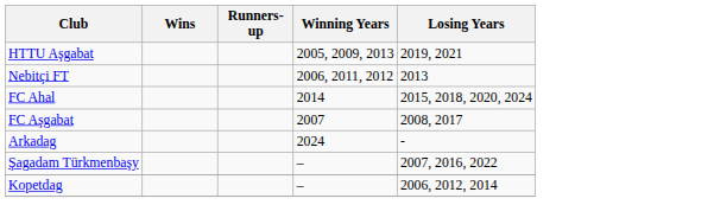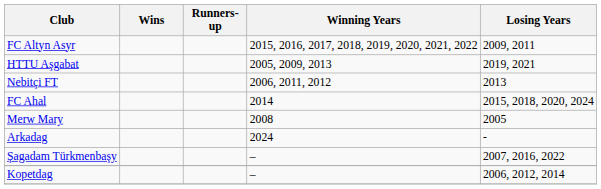+ row: FC Altyn Asyr | 2015, 2016, 2017, 2018, 2019, 2020, 2021, 2022 | 2009, 2011
- row: FC Aşgabat | 2007 | 2008, 2017
+ row: Merw Mary | 2008 | 2005
